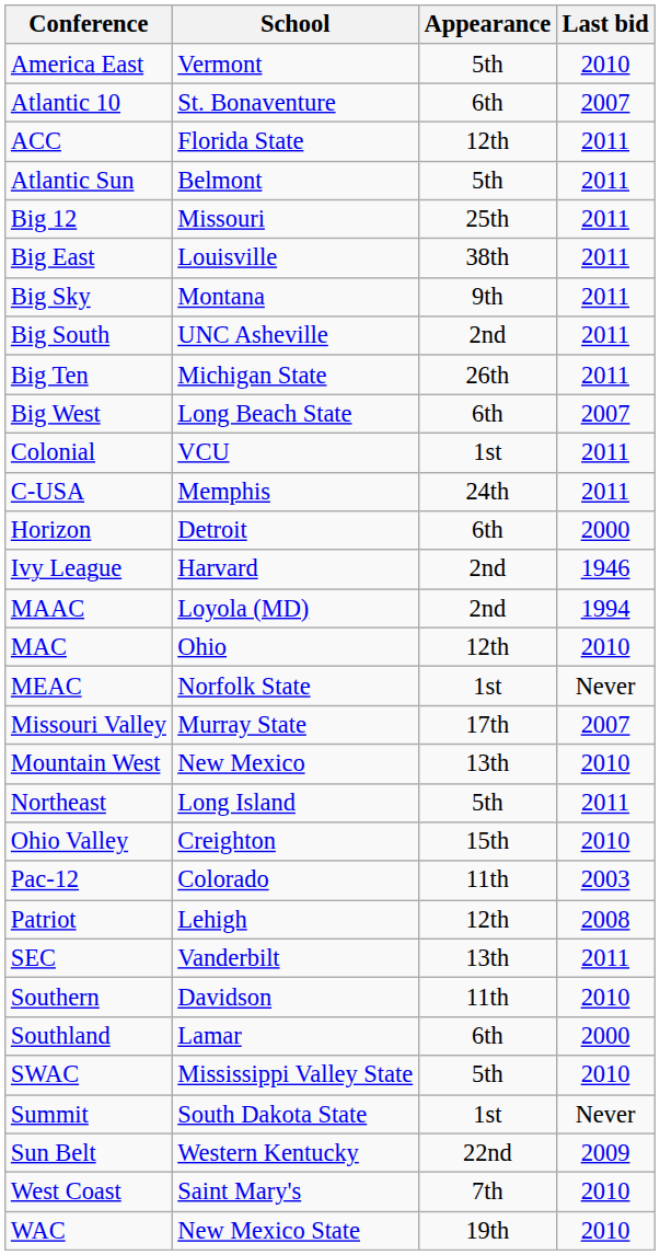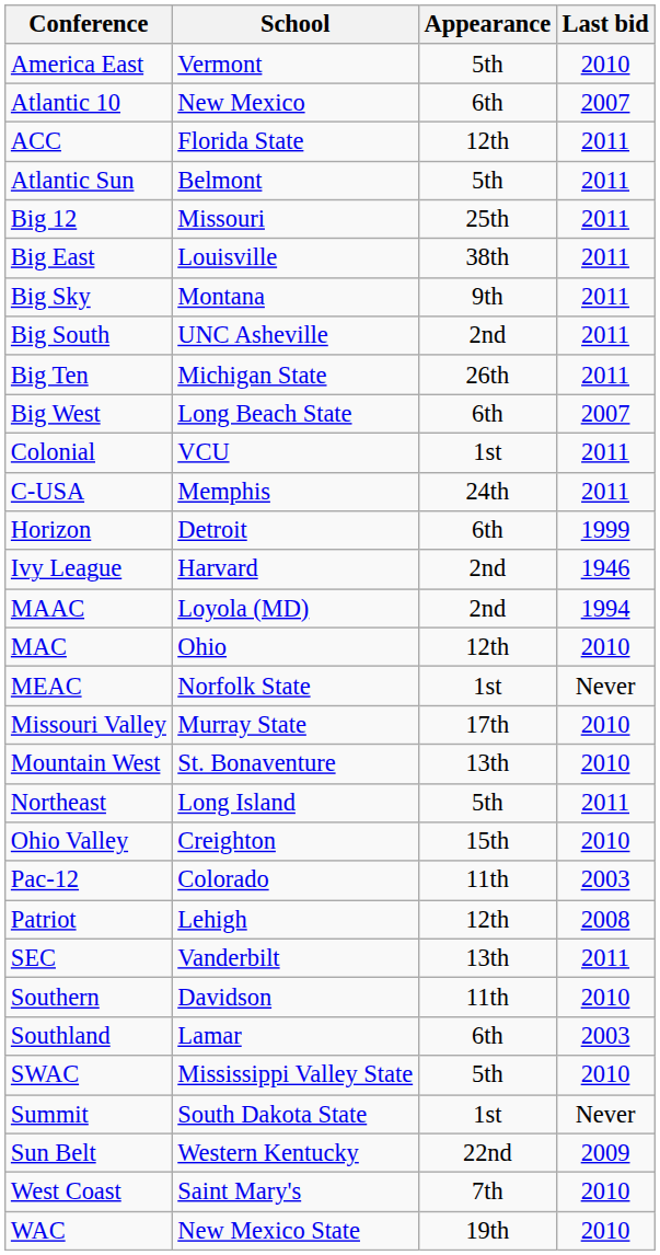Atlantic 10 | School: St. Bonaventure -> New Mexico
Horizon | Last bid: 2000 -> 1999
Missouri Valley | Last bid: 2007 -> 2010
Mountain West | School: New Mexico -> St. Bonaventure
Southland | Last bid: 2000 -> 2003
